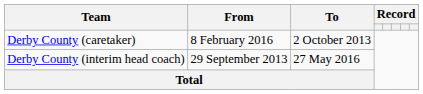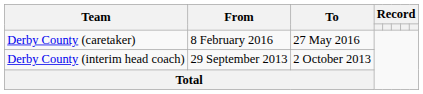Derby County (caretaker) | To: 2 October 2013 -> 27 May 2016
Derby County (interim head coach) | To: 27 May 2016 -> 2 October 2013
